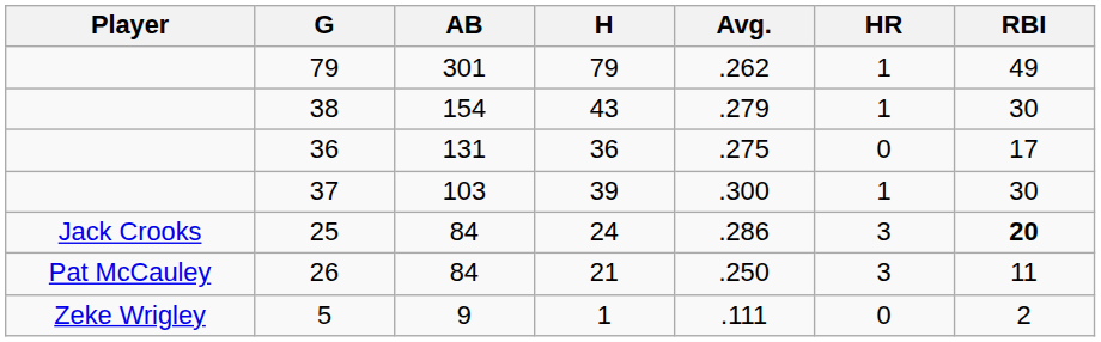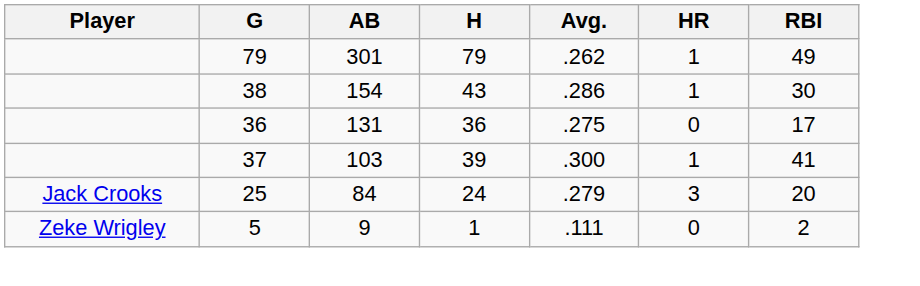38 | Avg.: .279 -> .286
37 | RBI: 30 -> 41
25 | Avg.: .286 -> .279
25 | RBI: bold -> normal
- row: Pat McCauley | 26 | 84 | 21 | .250 | 3 | 11
